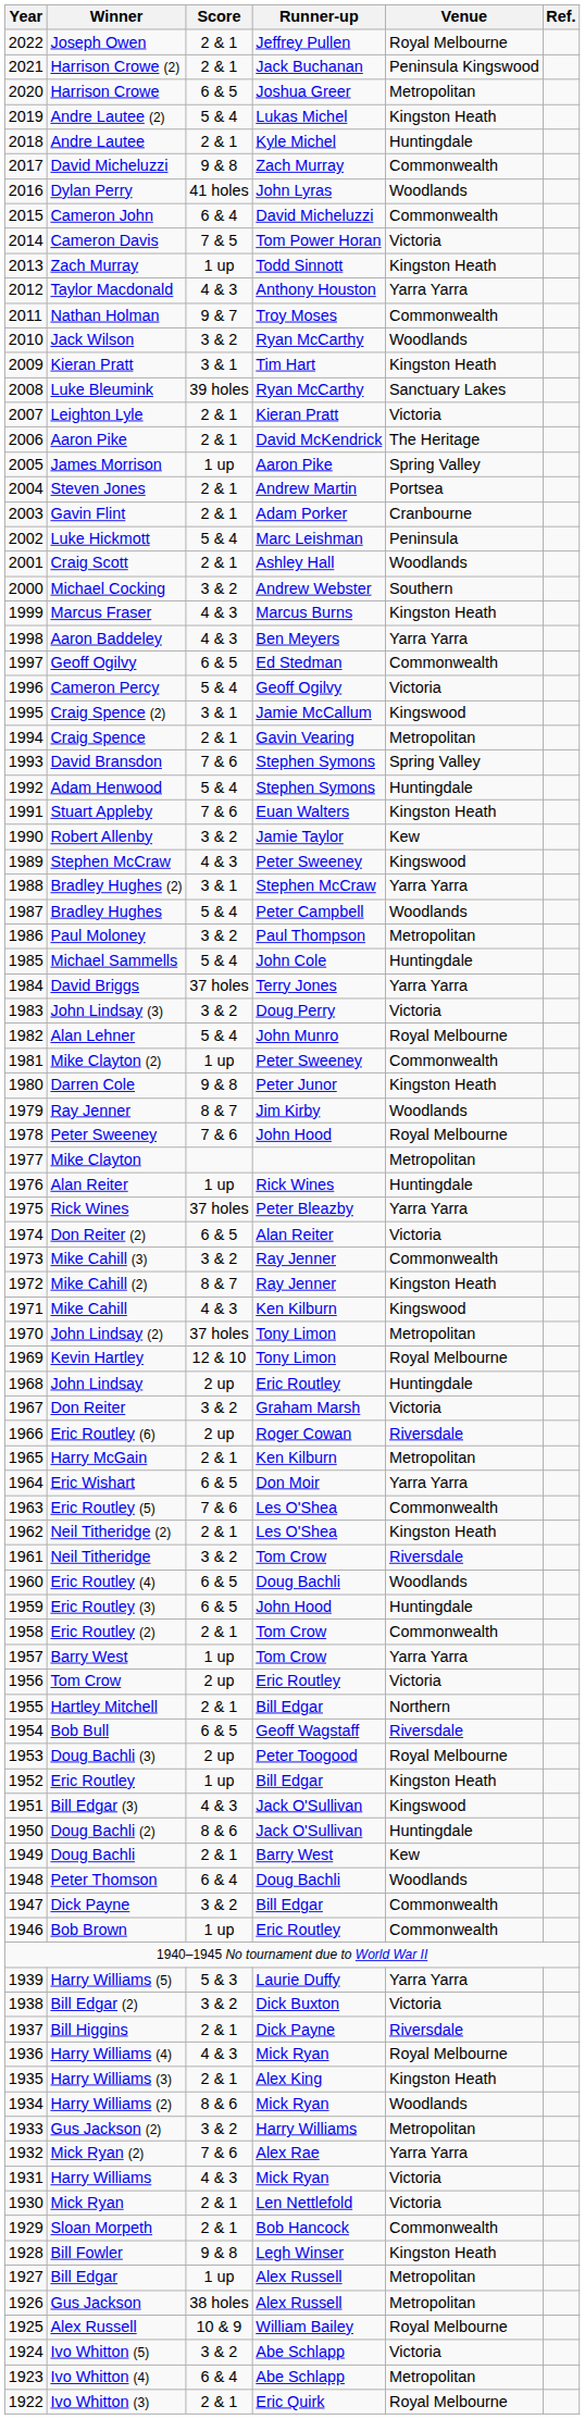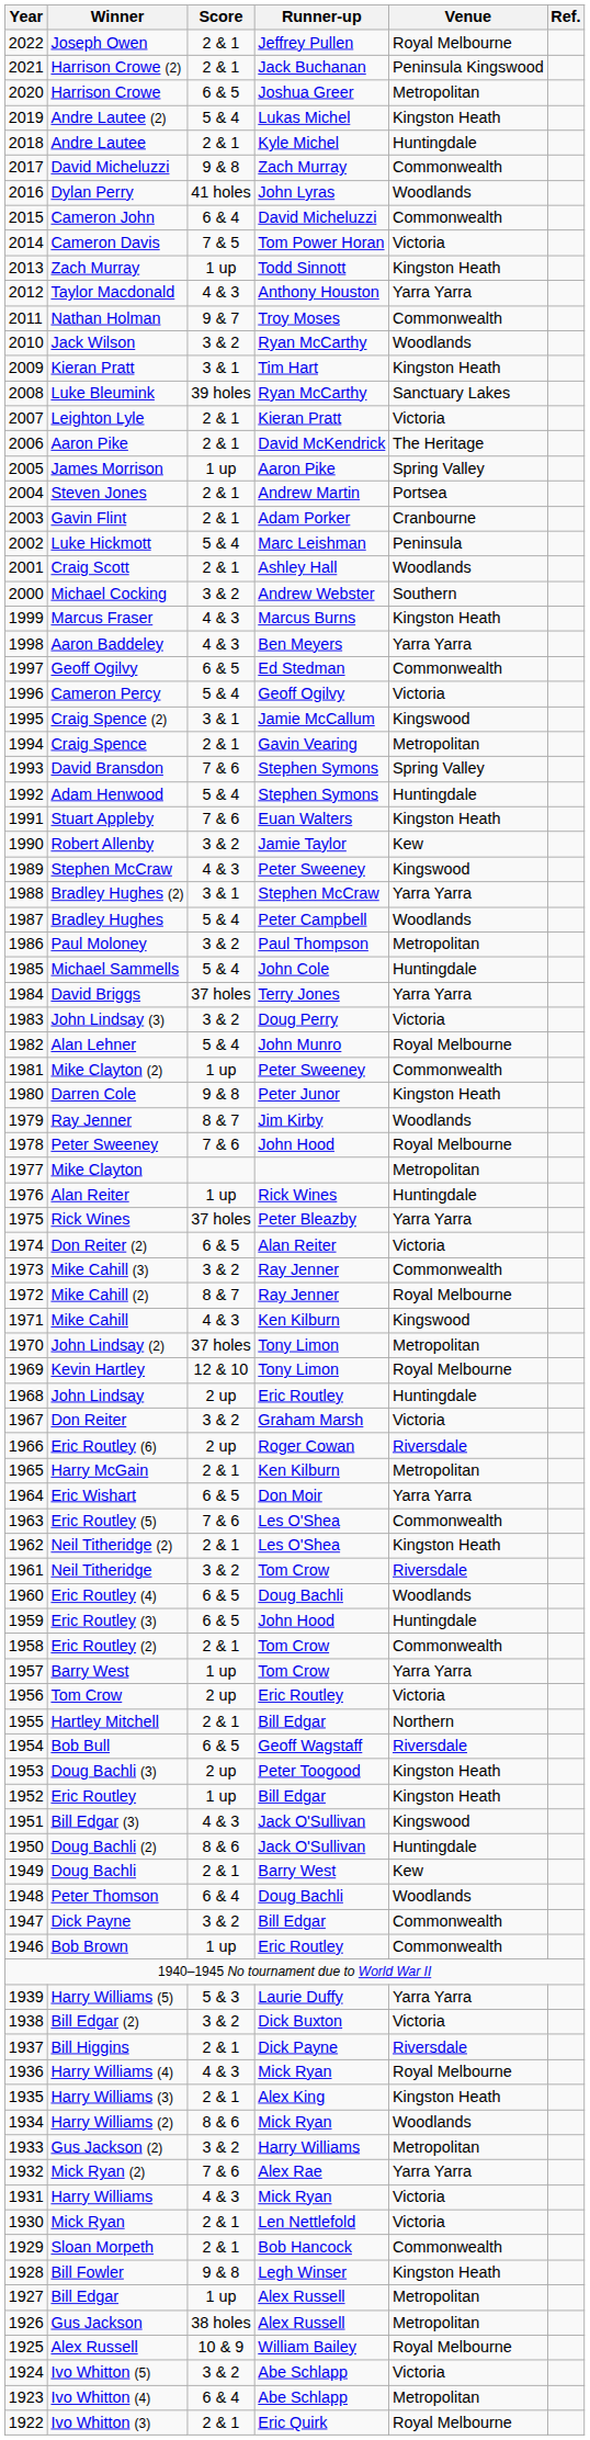Mike Cahill (2) | Venue: Kingston Heath -> Royal Melbourne
Doug Bachli (3) | Venue: Royal Melbourne -> Kingston Heath
